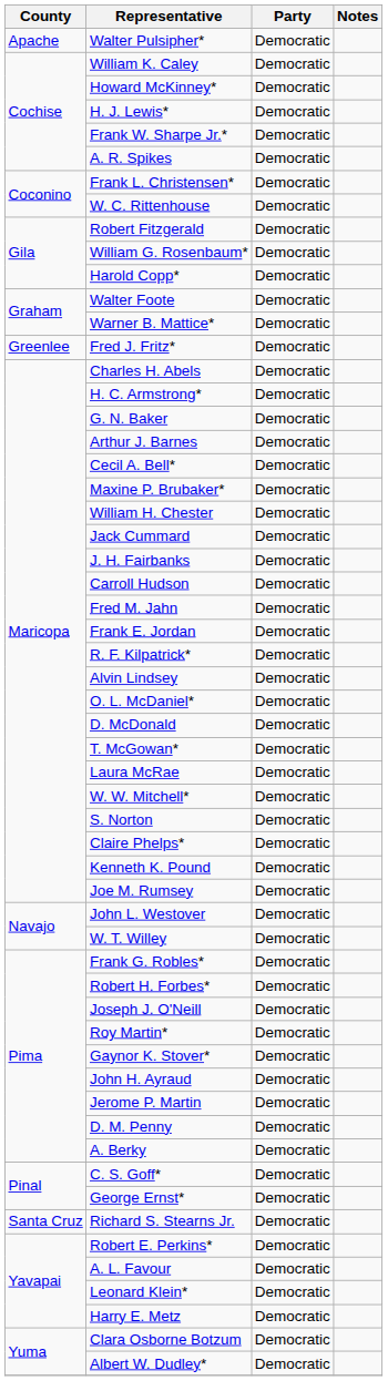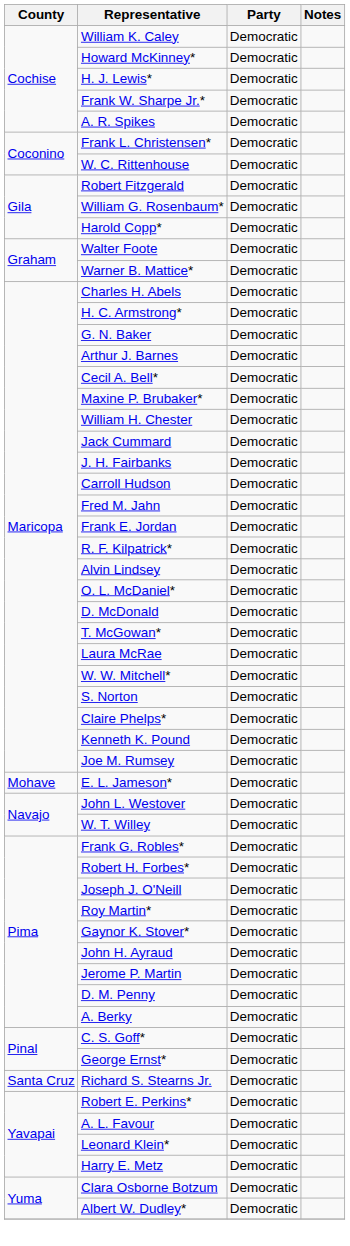- row: Apache | Walter Pulsipher* | Democratic
- row: Greenlee | Fred J. Fritz* | Democratic
+ row: Mohave | E. L. Jameson* | Democratic
